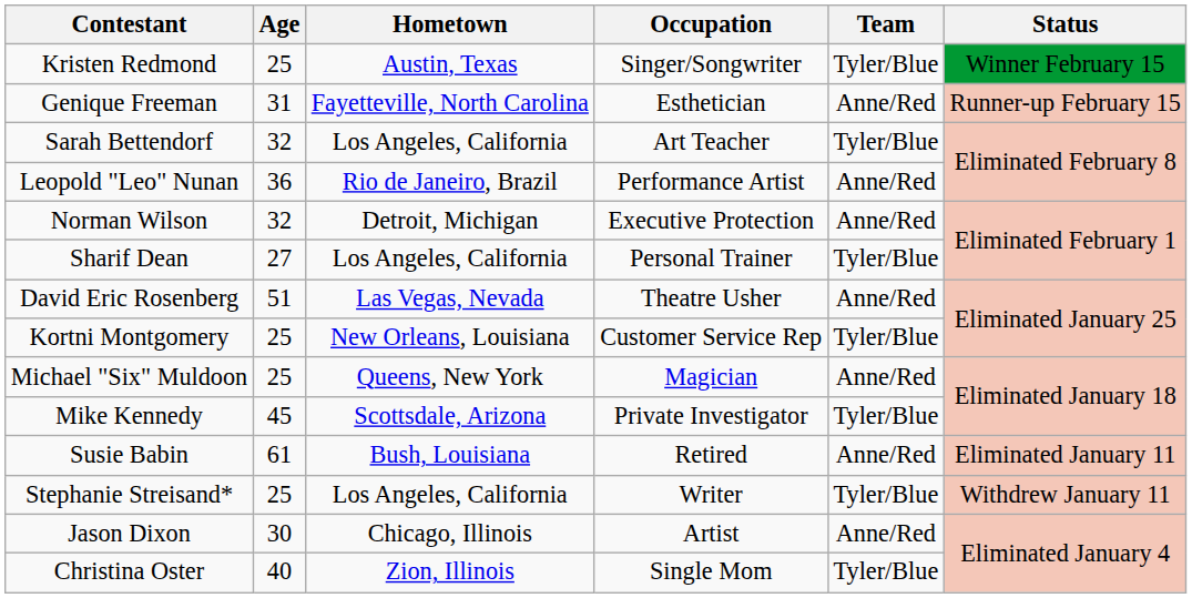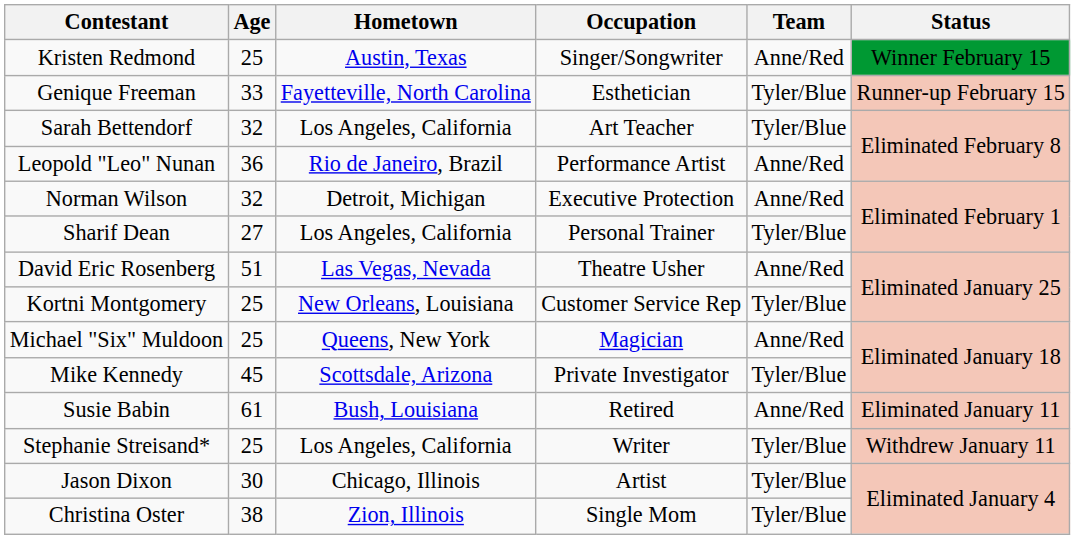Kristen Redmond | Team: Tyler/Blue -> Anne/Red
Genique Freeman | Age: 31 -> 33
Genique Freeman | Team: Anne/Red -> Tyler/Blue
Jason Dixon | Team: Anne/Red -> Tyler/Blue
Christina Oster | Age: 40 -> 38
